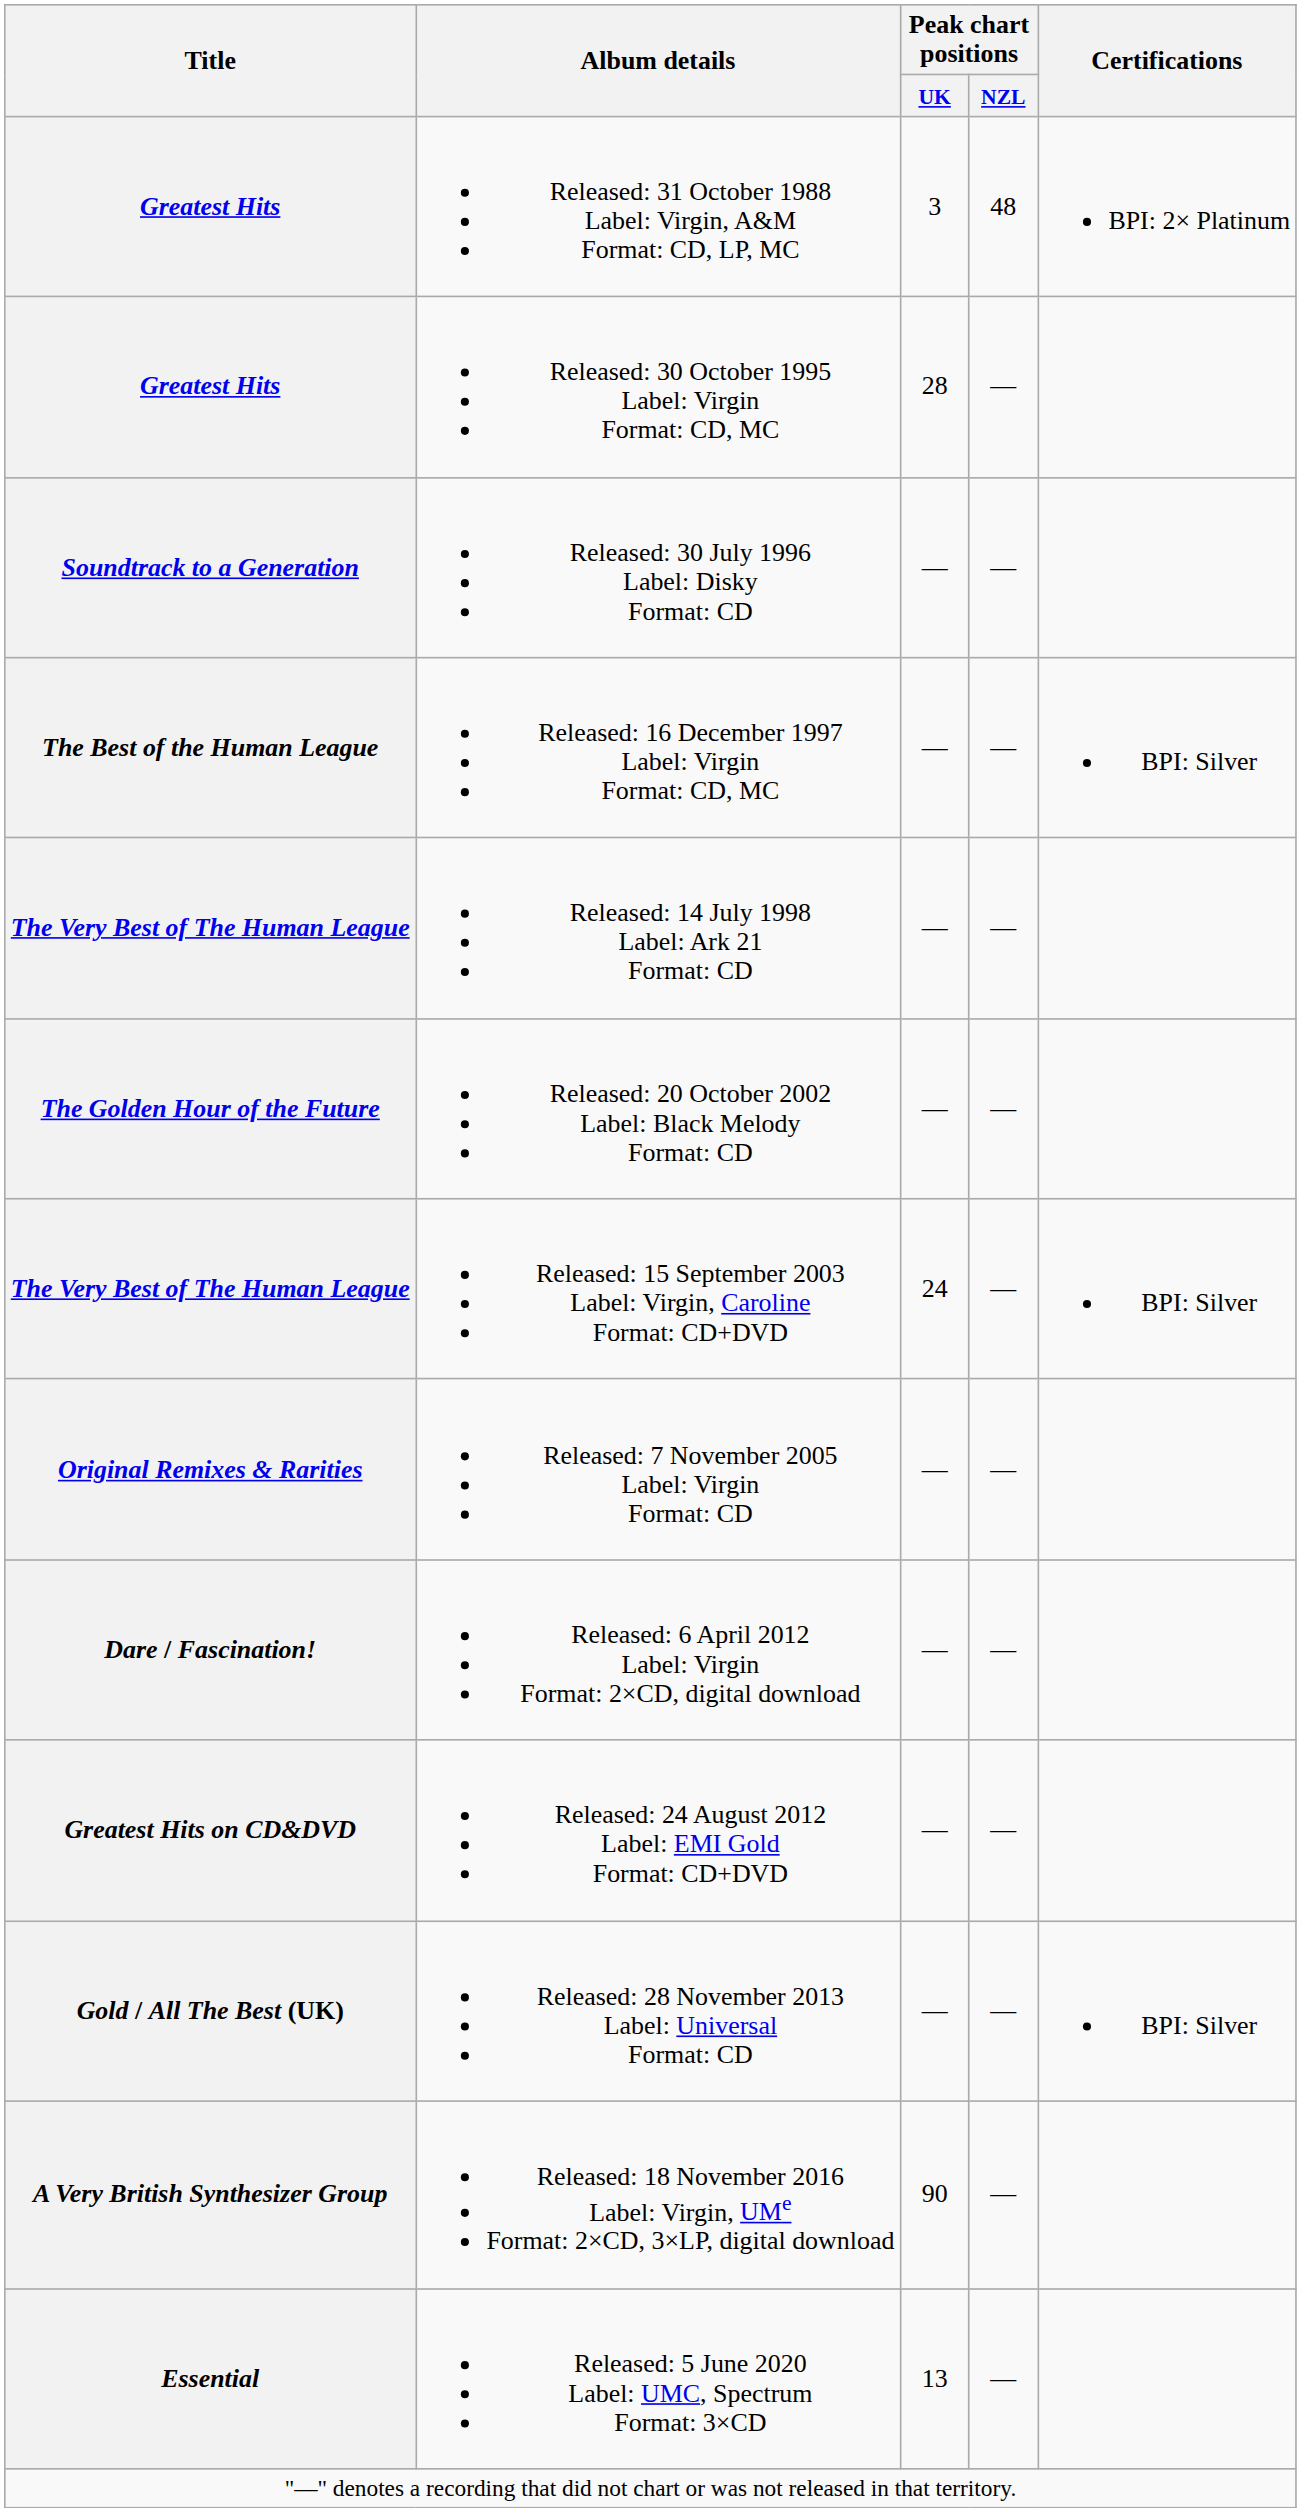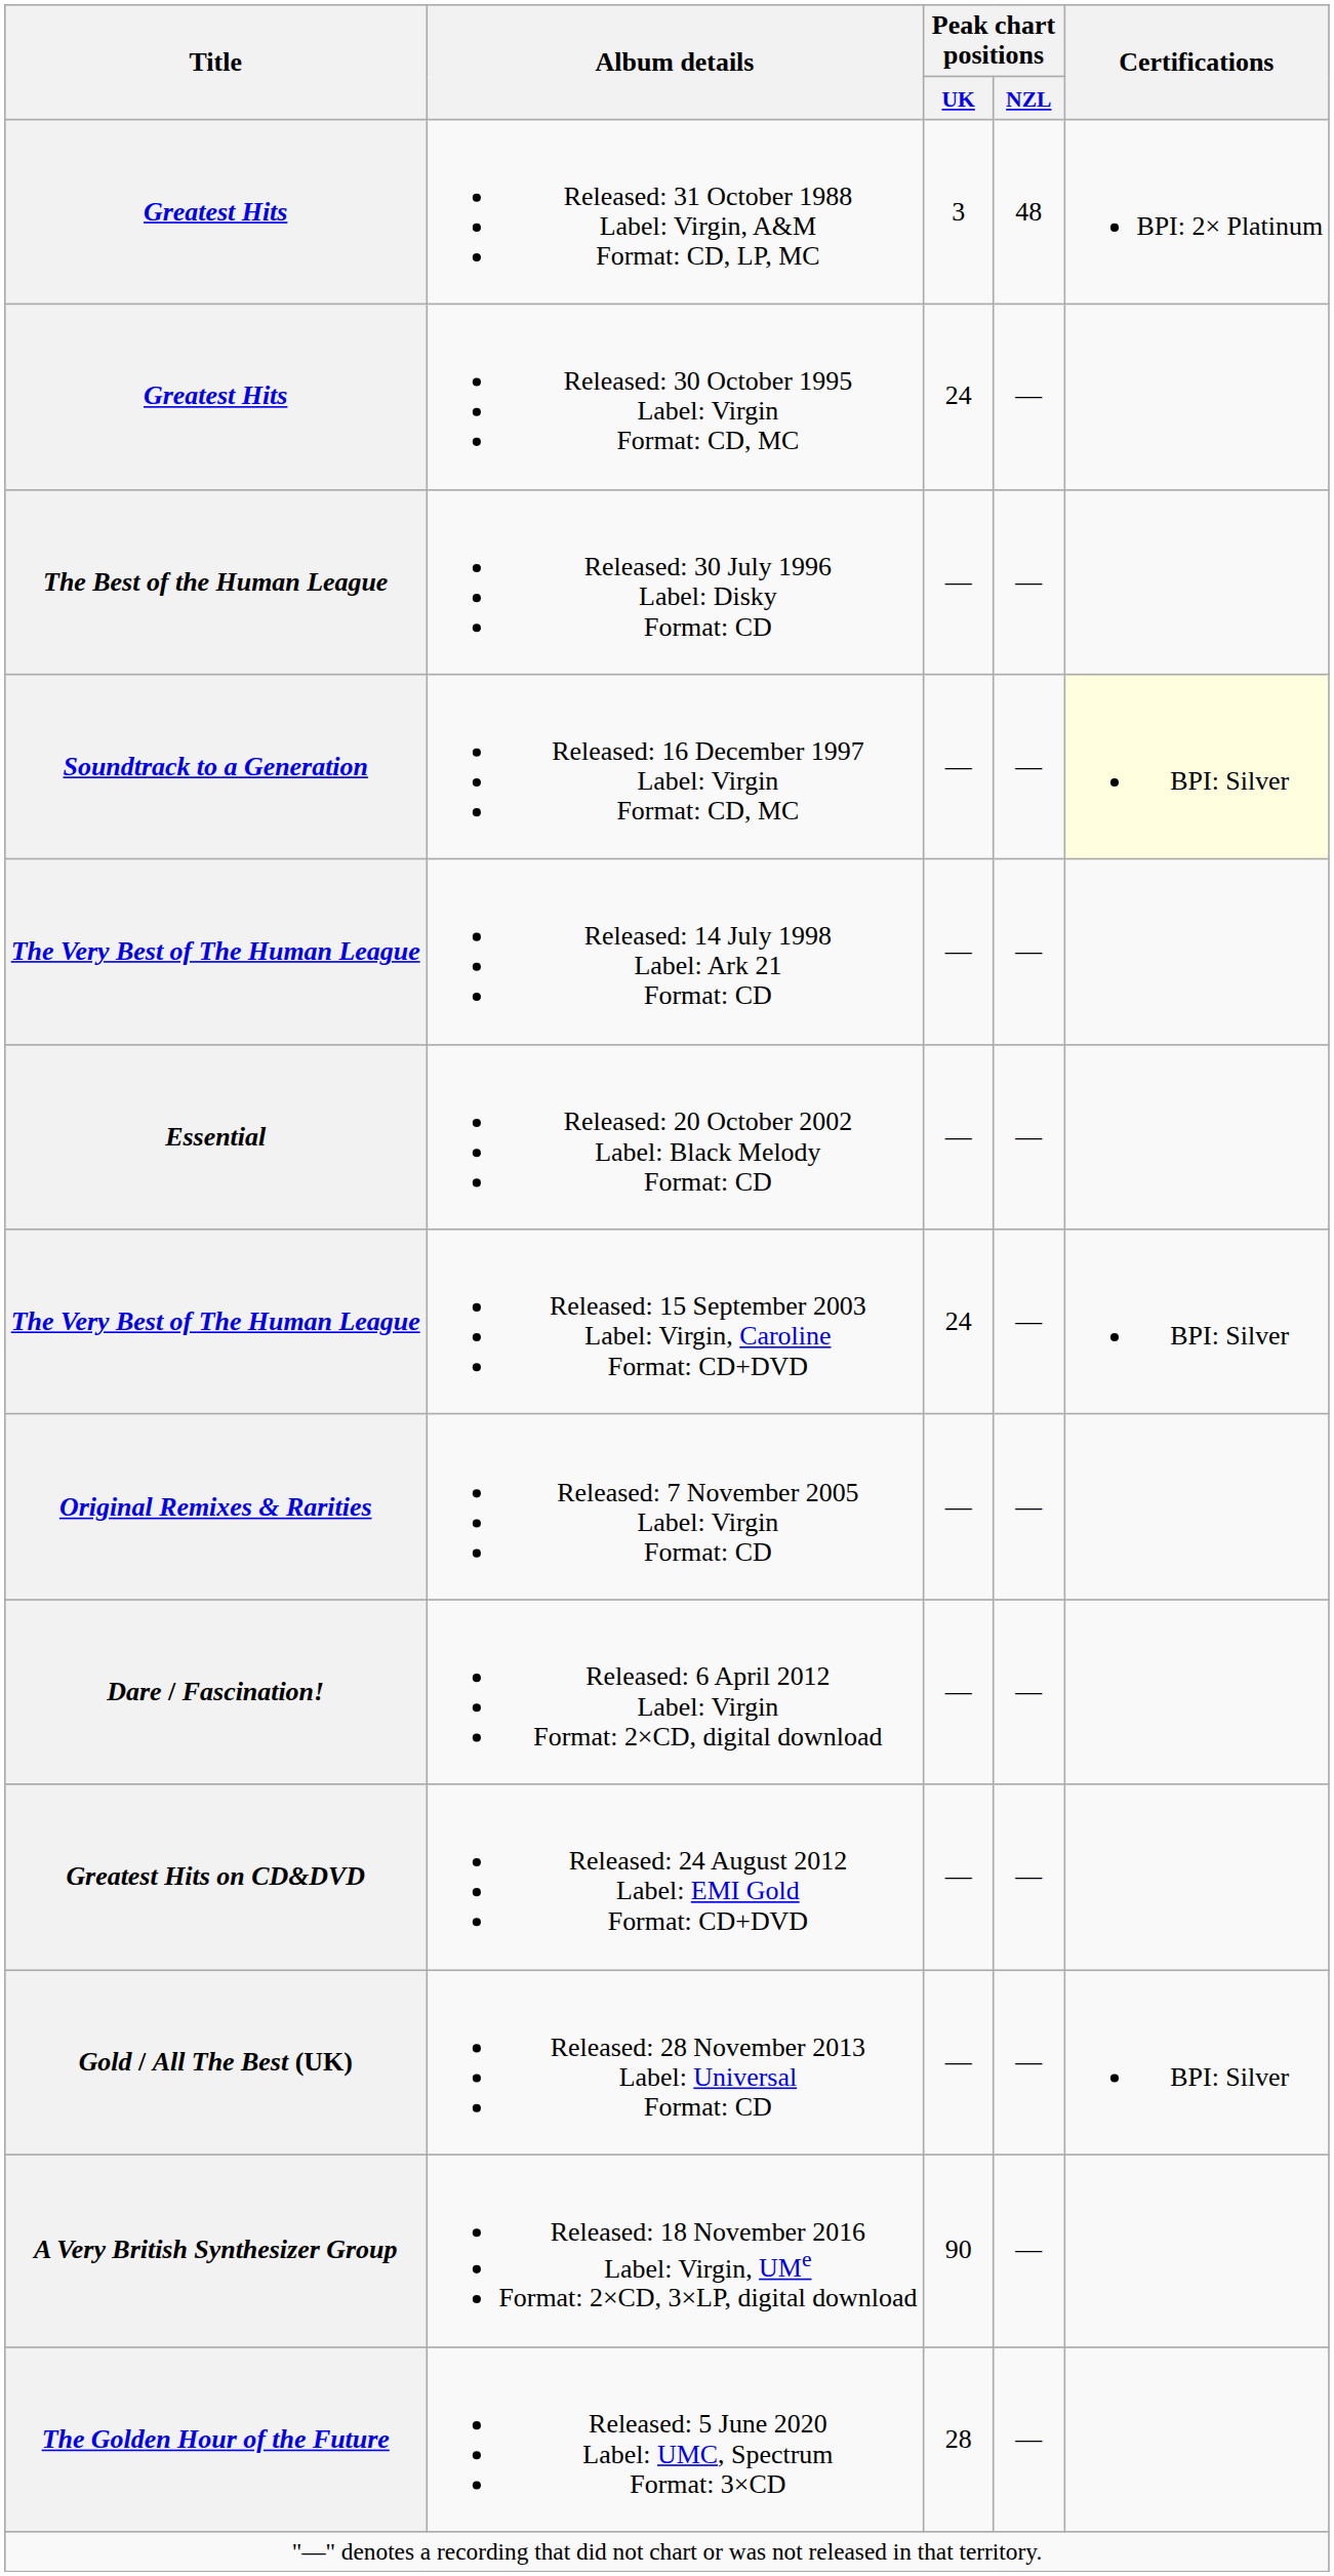Released: 30 October 1995 Label: Virgin Format: CD, MC | Peak chart positions / UK: 28 -> 24
Released: 30 July 1996 Label: Disky Format: CD | Title: Soundtrack to a Generation -> The Best of the Human League
Released: 16 December 1997 Label: Virgin Format: CD, MC | Title: The Best of the Human League -> Soundtrack to a Generation
Released: 16 December 1997 Label: Virgin Format: CD, MC | Certifications: no background -> lightyellow background
Released: 20 October 2002 Label: Black Melody Format: CD | Title: The Golden Hour of the Future -> Essential
Released: 5 June 2020 Label: UMC, Spectrum Format: 3×CD | Title: Essential -> The Golden Hour of the Future
Released: 5 June 2020 Label: UMC, Spectrum Format: 3×CD | Peak chart positions / UK: 13 -> 28
